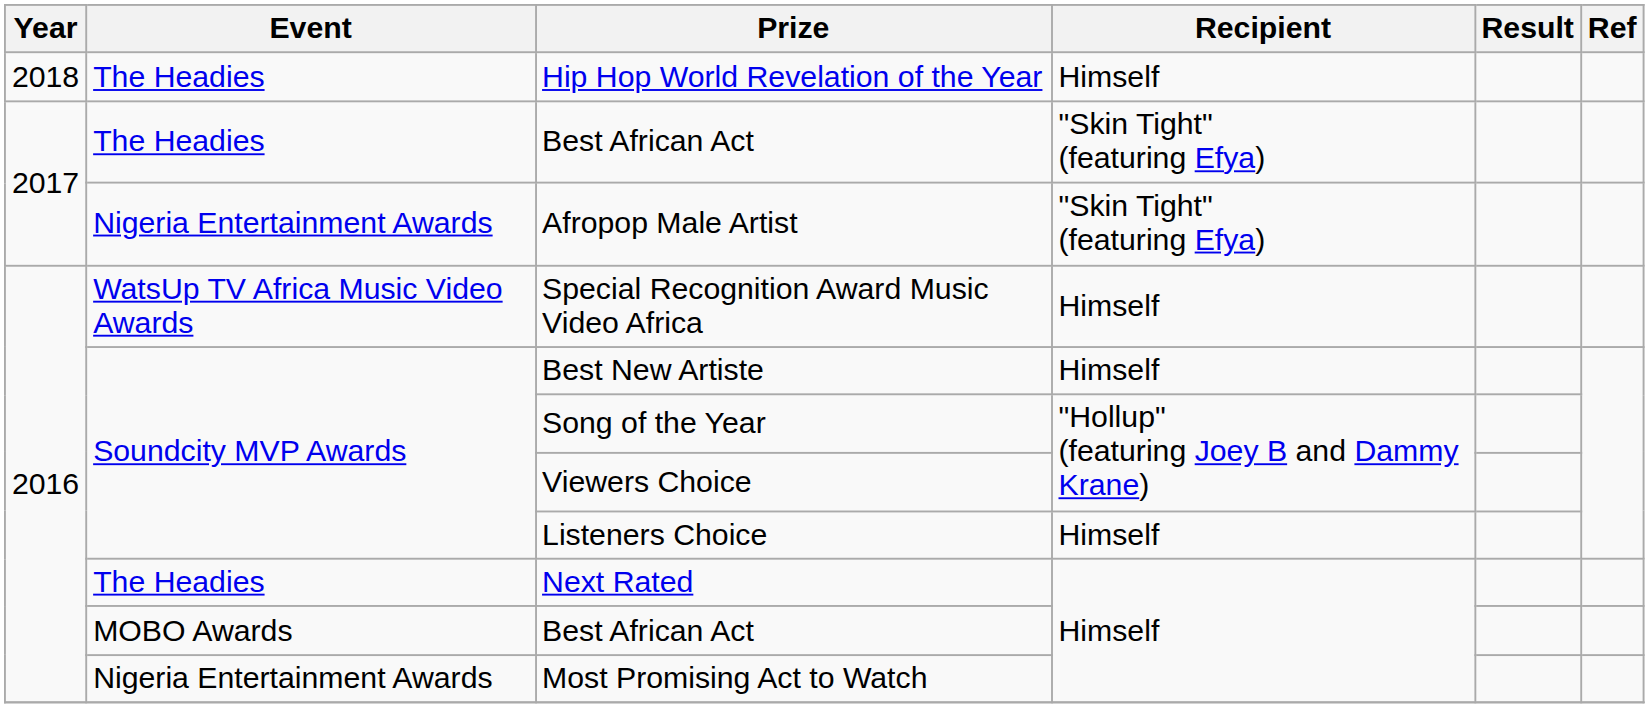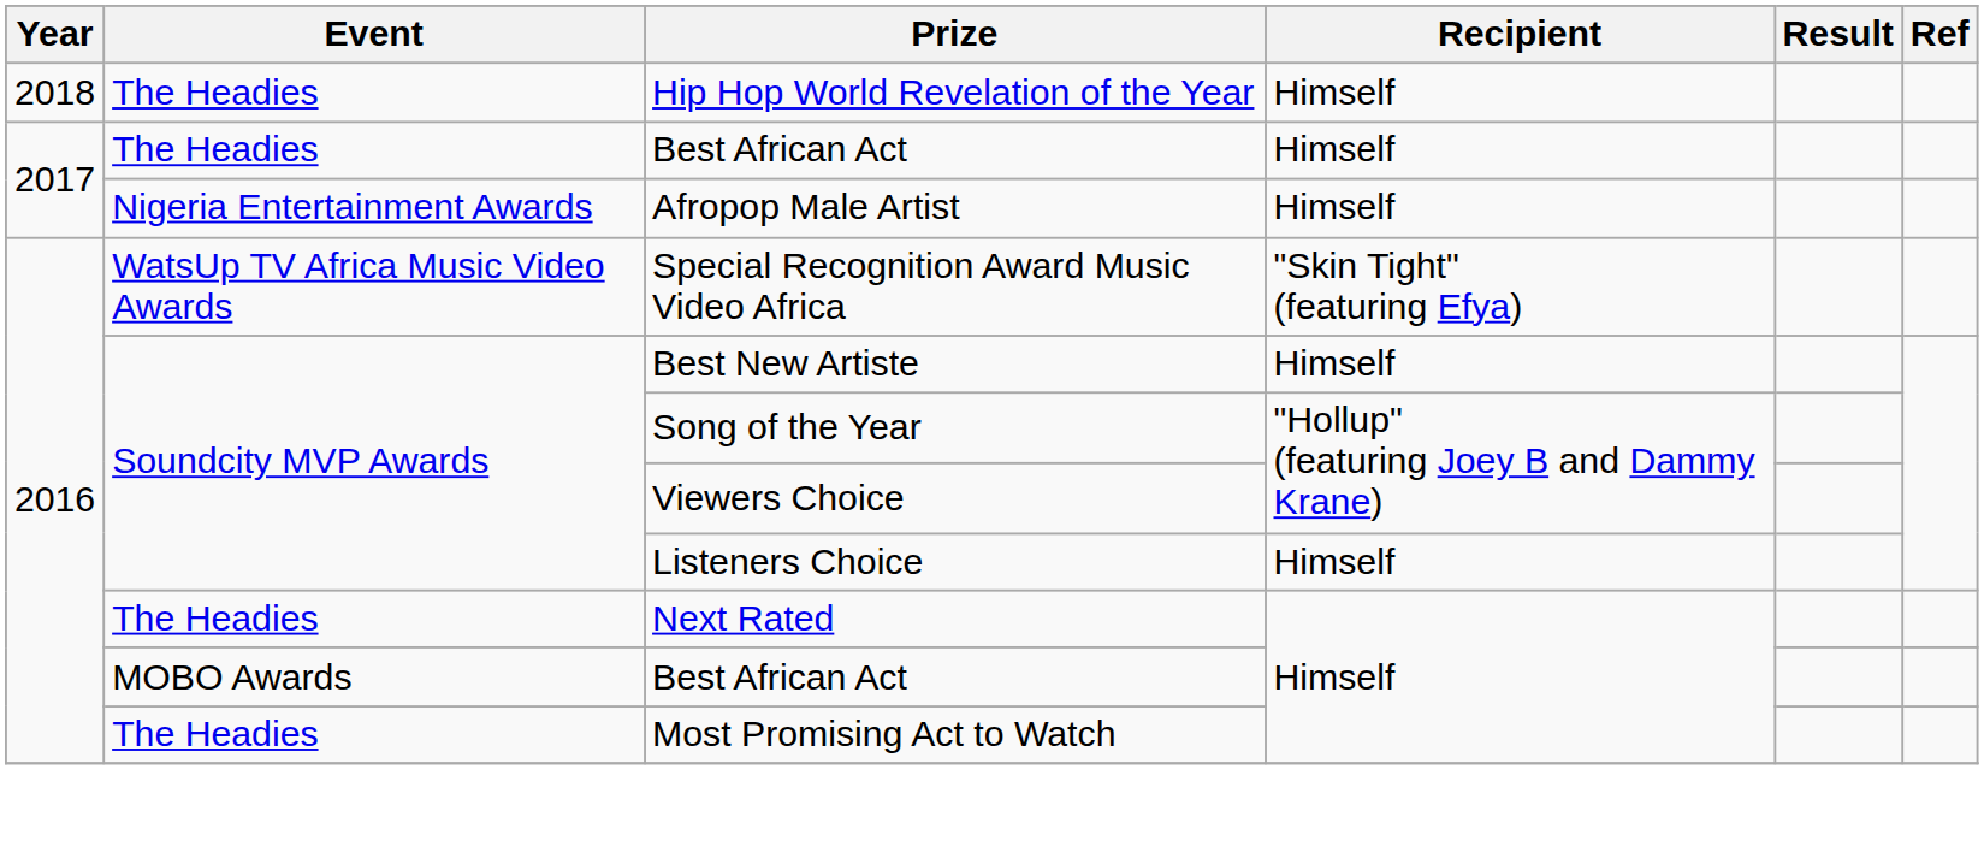2017 / Best African Act | Recipient: "Skin Tight" (featuring Efya) -> Himself
Afropop Male Artist | Recipient: "Skin Tight" (featuring Efya) -> Himself
Special Recognition Award Music Video Africa | Recipient: Himself -> "Skin Tight" (featuring Efya)
Most Promising Act to Watch | Event: Nigeria Entertainment Awards -> The Headies
